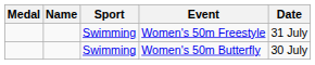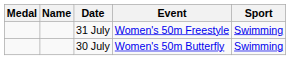columns swapped: Sport <-> Date
